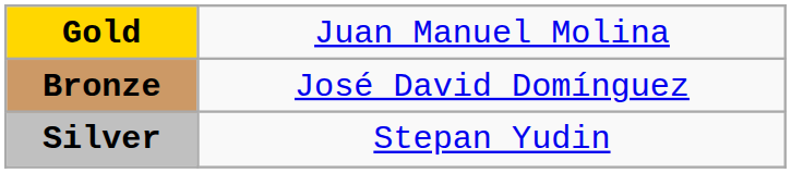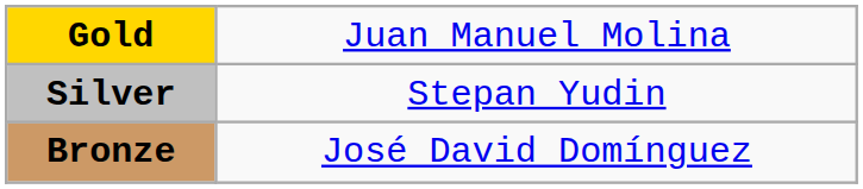rows swapped: Silver <-> Bronze
